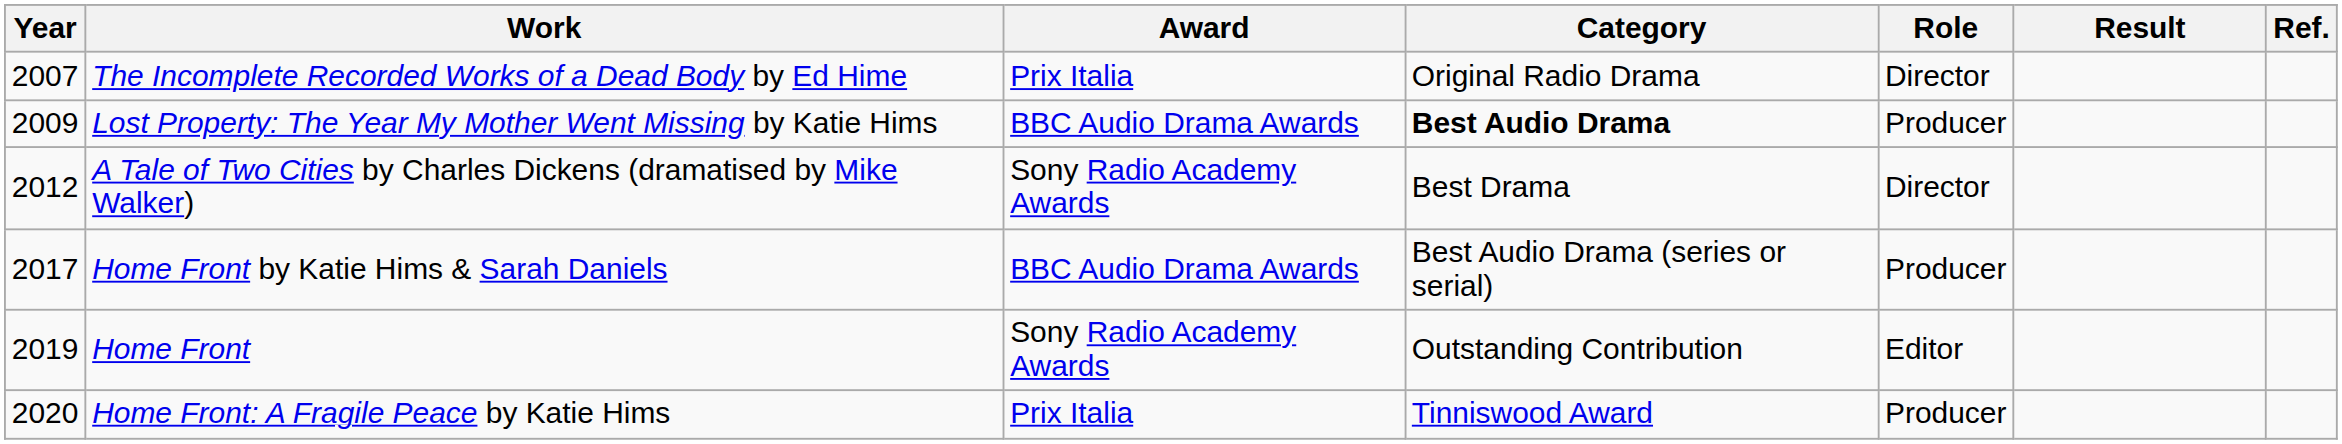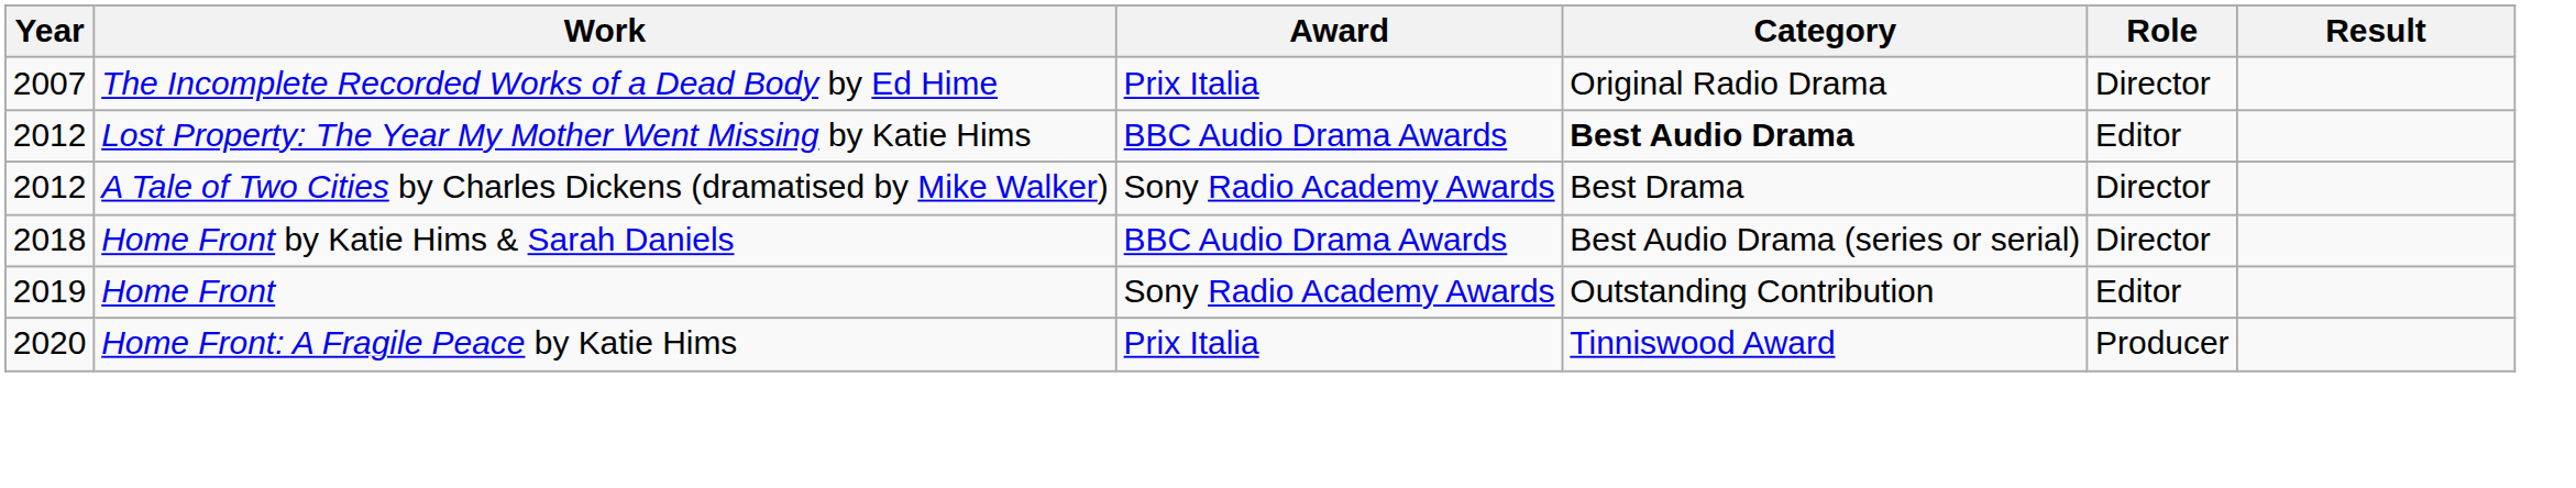- column: Ref.
Lost Property: The Year My Mother Went Missing by Katie Hims | Year: 2009 -> 2012
Lost Property: The Year My Mother Went Missing by Katie Hims | Role: Producer -> Editor
Home Front by Katie Hims & Sarah Daniels | Year: 2017 -> 2018
Home Front by Katie Hims & Sarah Daniels | Role: Producer -> Director
